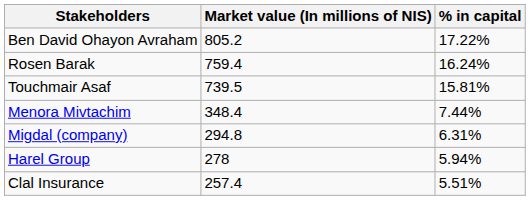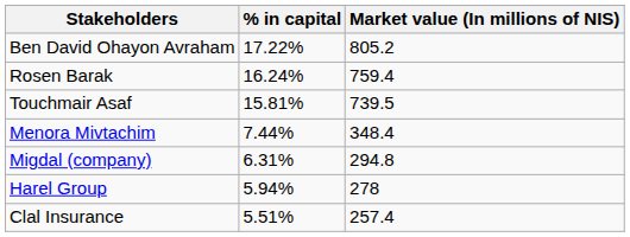columns swapped: % in capital <-> Market value (In millions of NIS)
